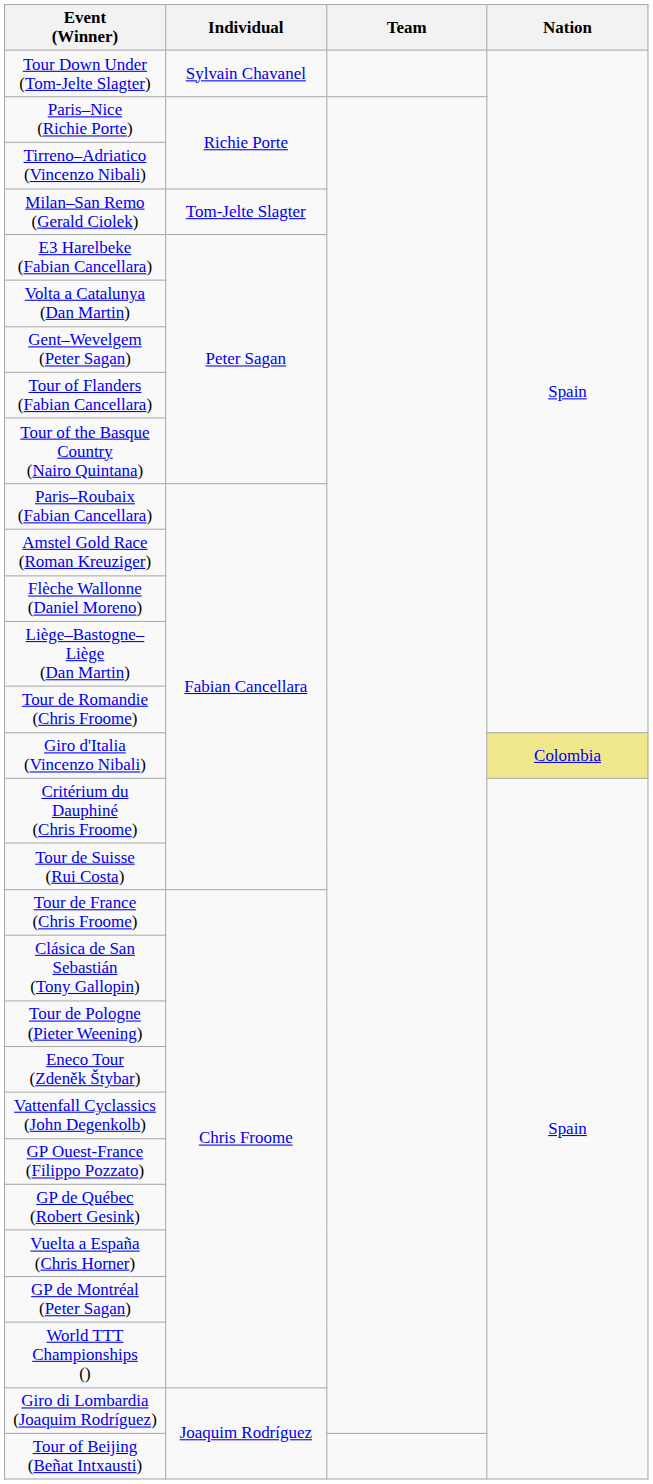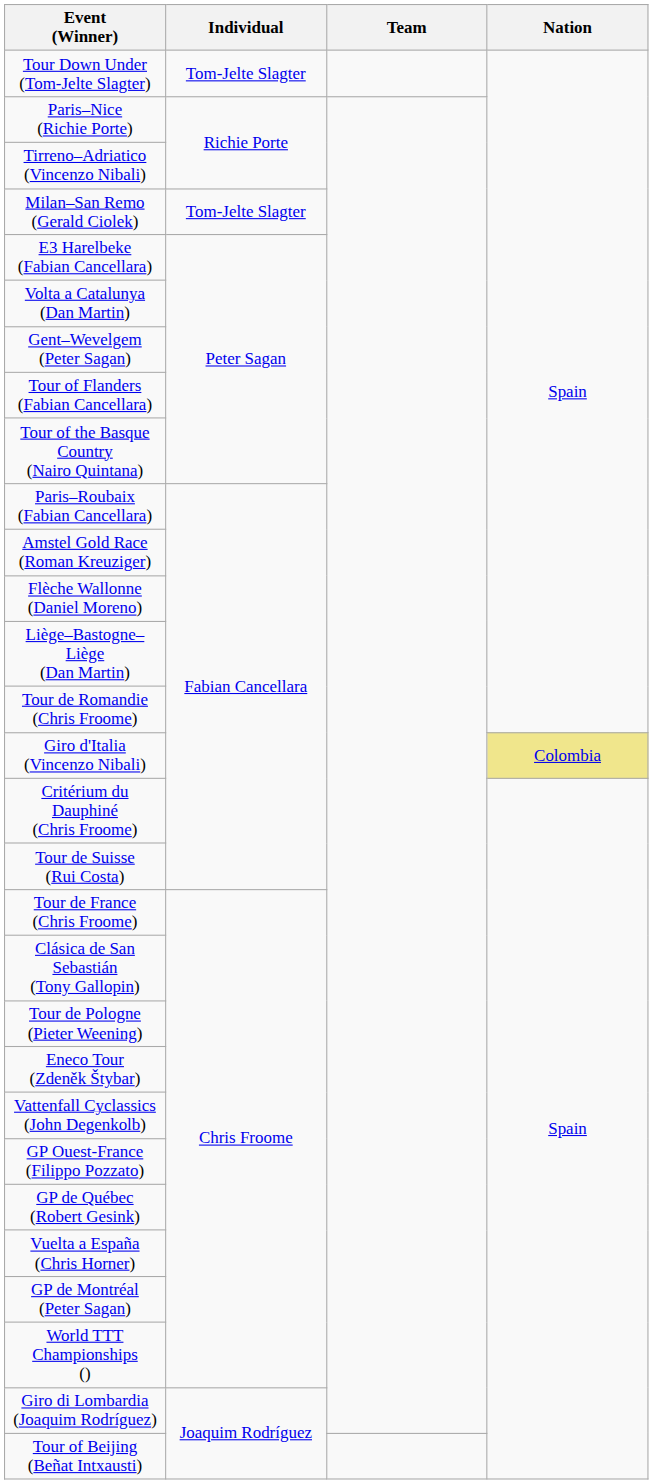Tour Down Under (Tom-Jelte Slagter) | Individual: Sylvain Chavanel -> Tom-Jelte Slagter
